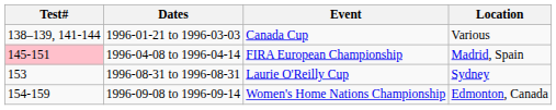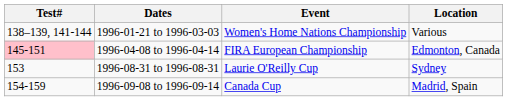1996-01-21 to 1996-03-03 | Event: Canada Cup -> Women's Home Nations Championship
1996-04-08 to 1996-04-14 | Location: Madrid, Spain -> Edmonton, Canada
1996-09-08 to 1996-09-14 | Event: Women's Home Nations Championship -> Canada Cup
1996-09-08 to 1996-09-14 | Location: Edmonton, Canada -> Madrid, Spain
